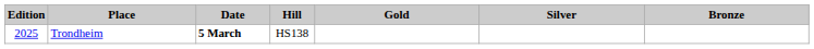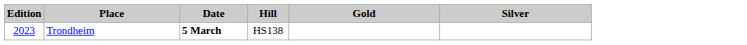- column: Bronze
Trondheim | Edition: 2025 -> 2023
